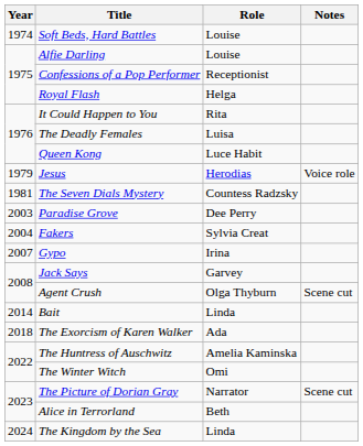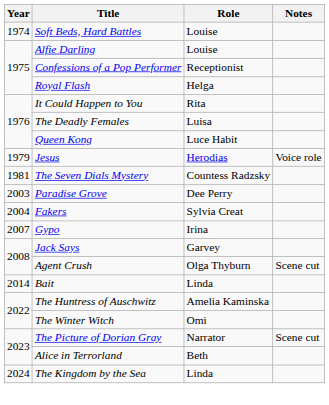- row: 2018 | The Exorcism of Karen Walker | Ada
